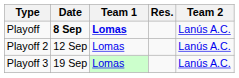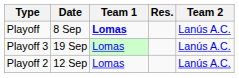Playoff | Date: bold -> normal
rows swapped: Playoff 2 <-> Playoff 3
